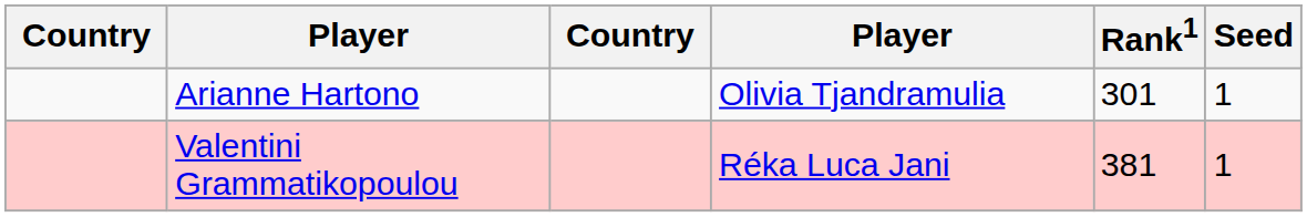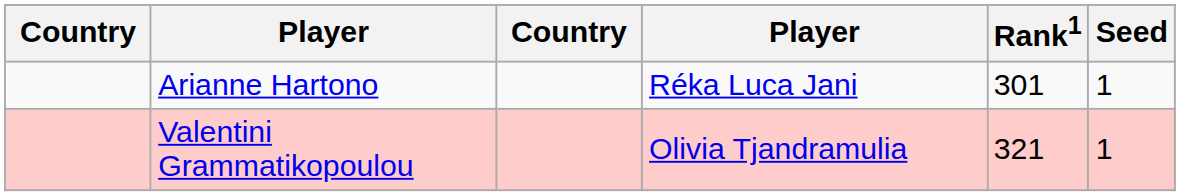Arianne Hartono | column 4: Olivia Tjandramulia -> Réka Luca Jani
Valentini Grammatikopoulou | column 4: Réka Luca Jani -> Olivia Tjandramulia
Valentini Grammatikopoulou | Rank1: 381 -> 321
